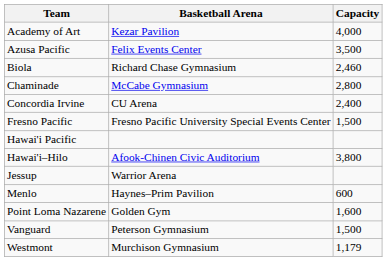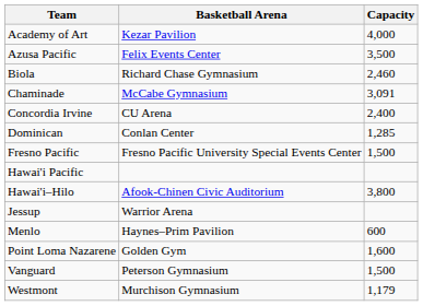Chaminade | Capacity: 2,800 -> 3,091
+ row: Dominican | Conlan Center | 1,285
